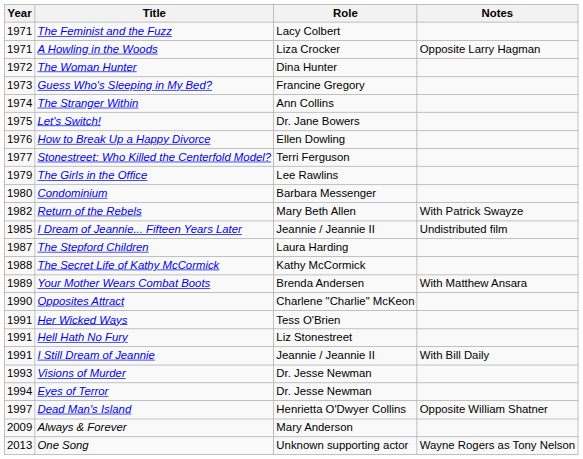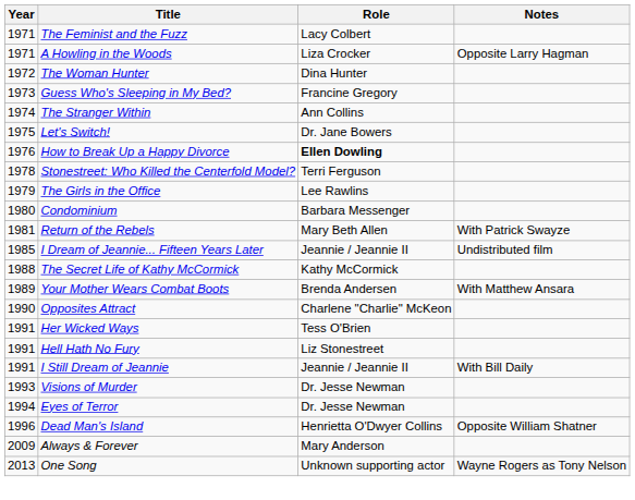How to Break Up a Happy Divorce | Role: normal -> bold
Stonestreet: Who Killed the Centerfold Model? | Year: 1977 -> 1978
Return of the Rebels | Year: 1982 -> 1981
- row: 1987 | The Stepford Children | Laura Harding
Dead Man's Island | Year: 1997 -> 1996
